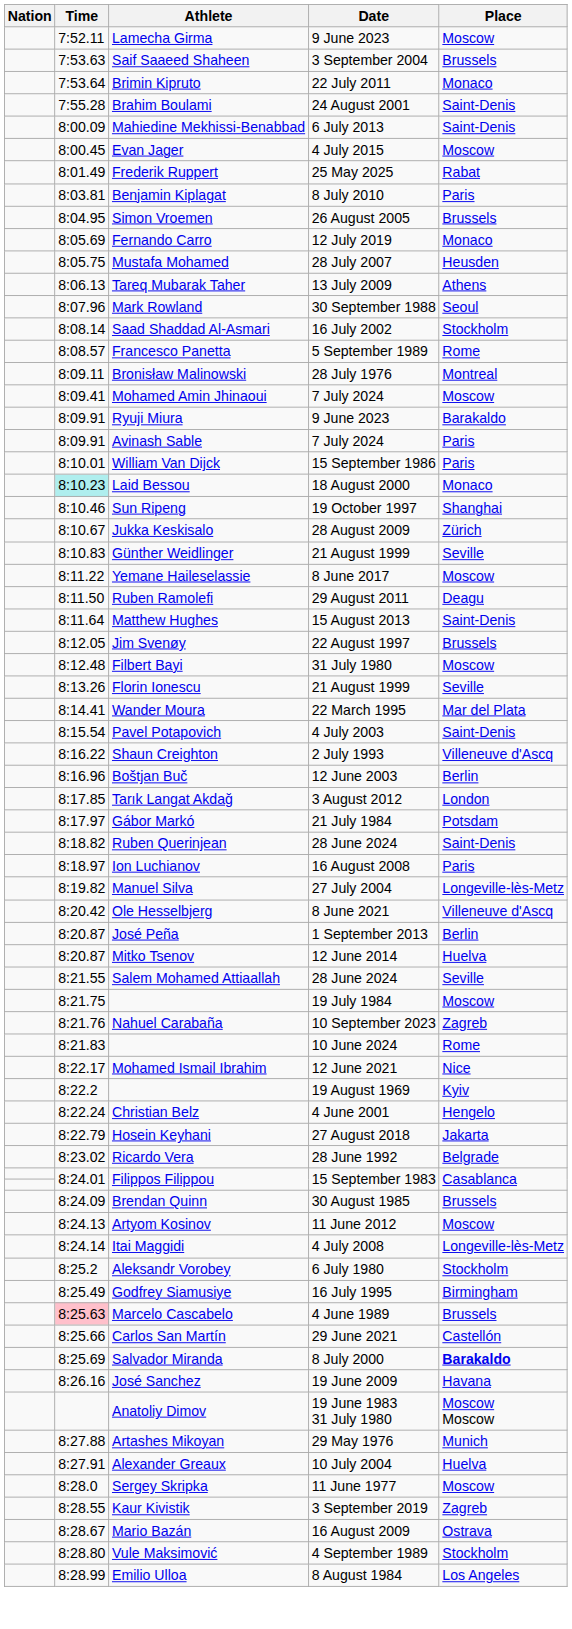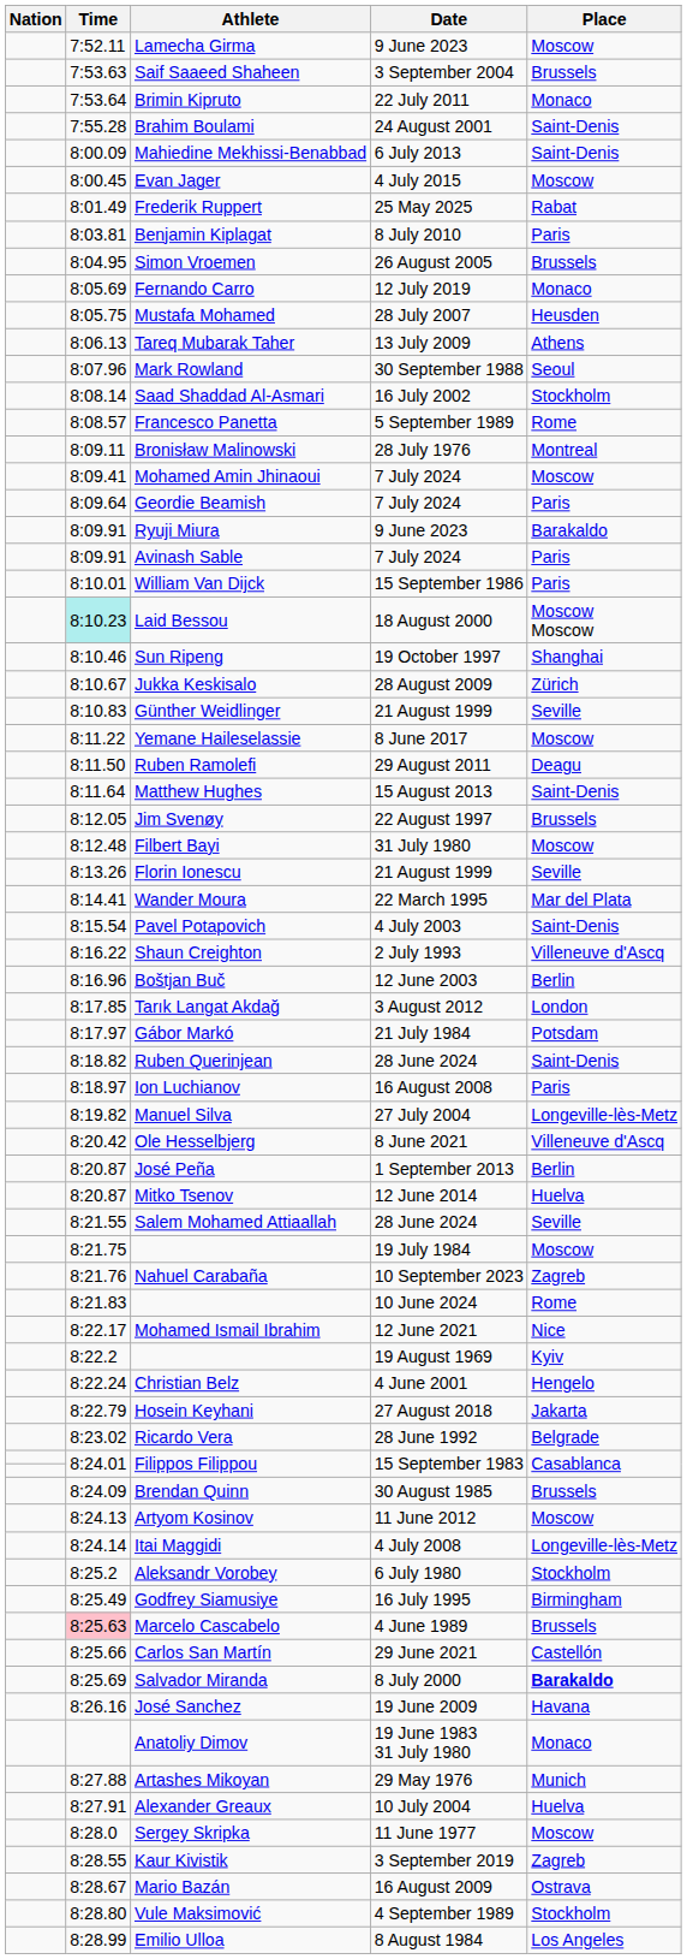+ row: 8:09.64 | Geordie Beamish | 7 July 2024 | Paris
Laid Bessou | Place: Monaco -> Moscow Moscow
Anatoliy Dimov | Place: Moscow Moscow -> Monaco
